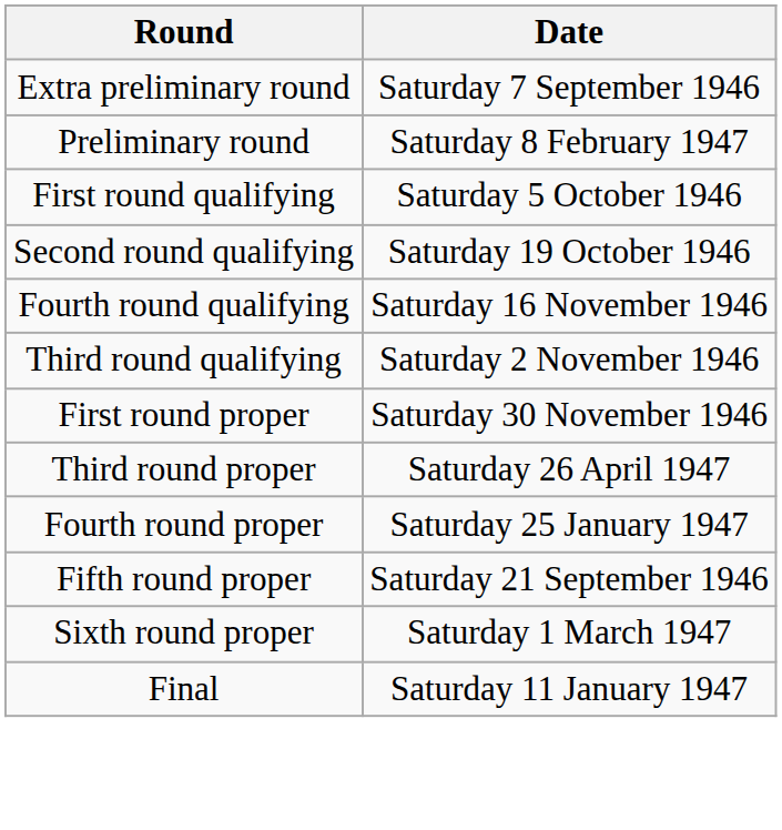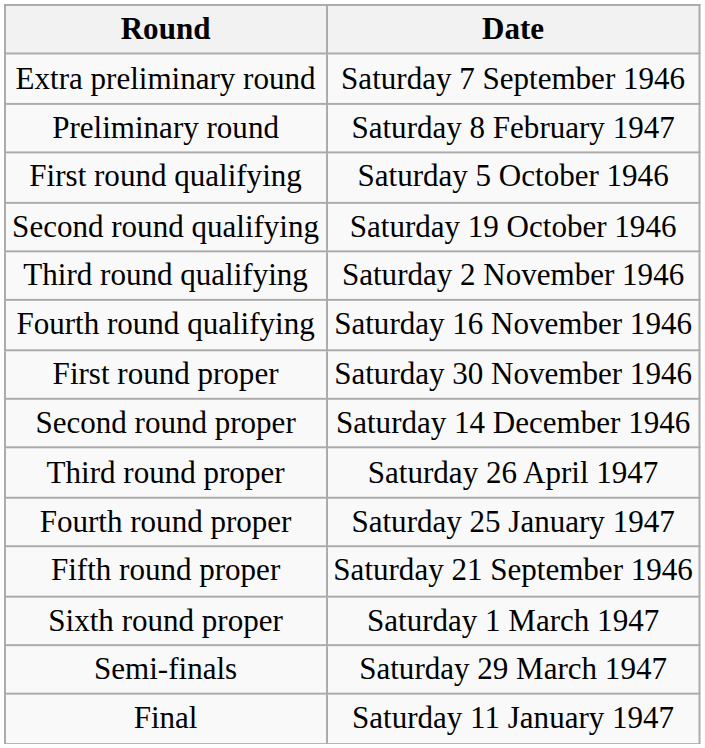rows swapped: Third round qualifying <-> Fourth round qualifying
+ row: Second round proper | Saturday 14 December 1946
+ row: Semi-finals | Saturday 29 March 1947
